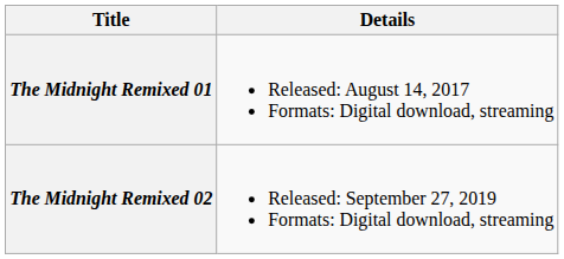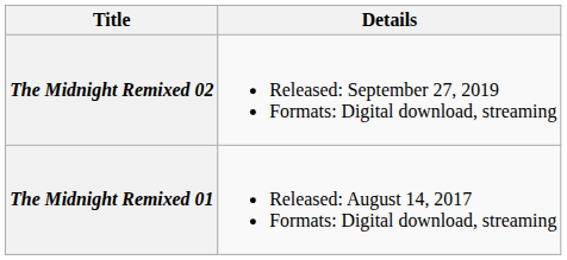rows swapped: The Midnight Remixed 01 <-> The Midnight Remixed 02
